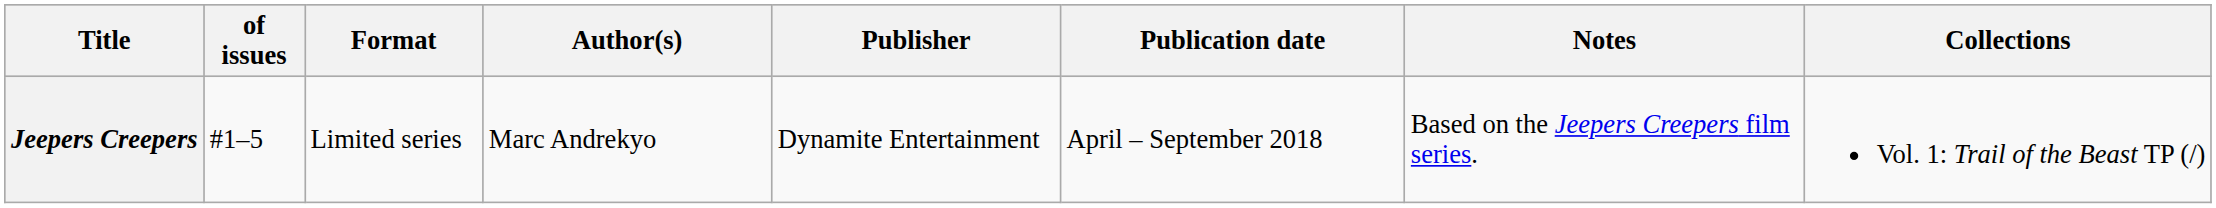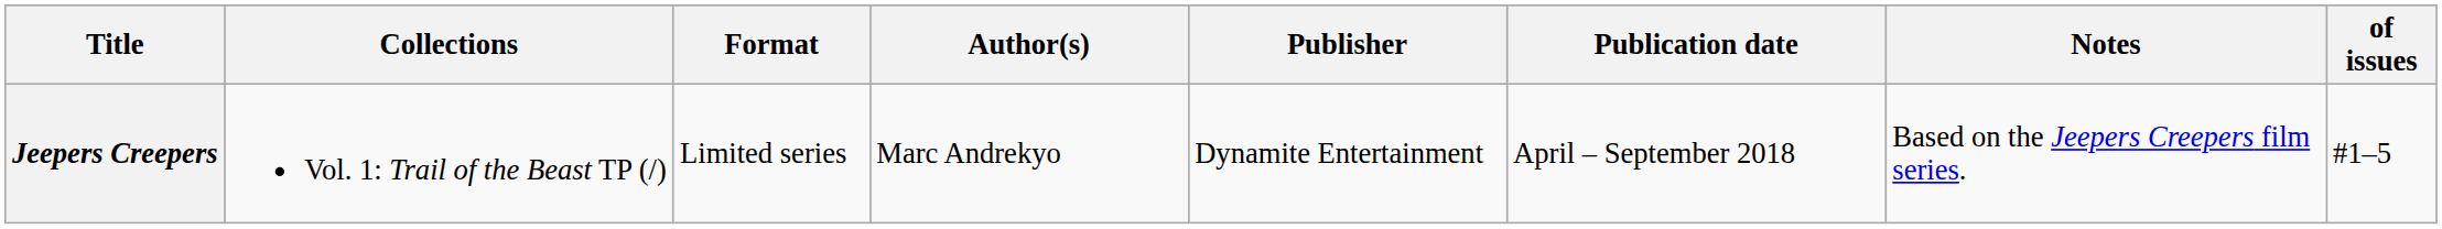columns swapped: of issues <-> Collections
